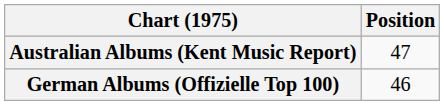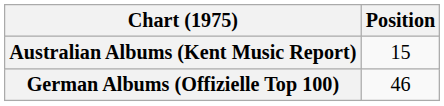Australian Albums (Kent Music Report) | Position: 47 -> 15
